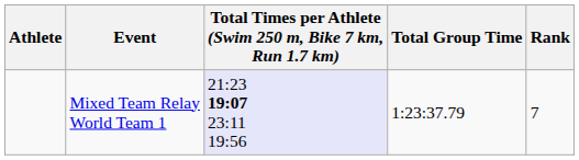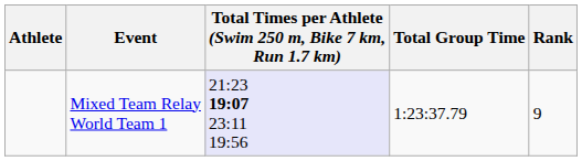Mixed Team Relay World Team 1 | Rank: 7 -> 9
